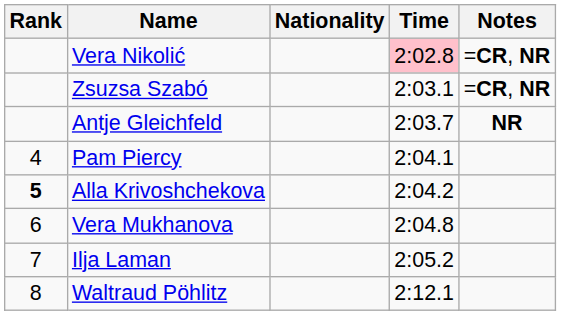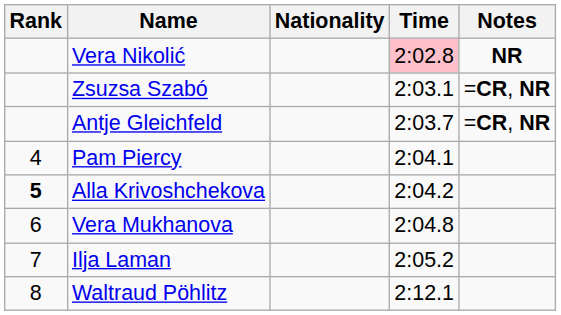Vera Nikolić | Notes: =CR, NR -> NR
Antje Gleichfeld | Notes: NR -> =CR, NR
